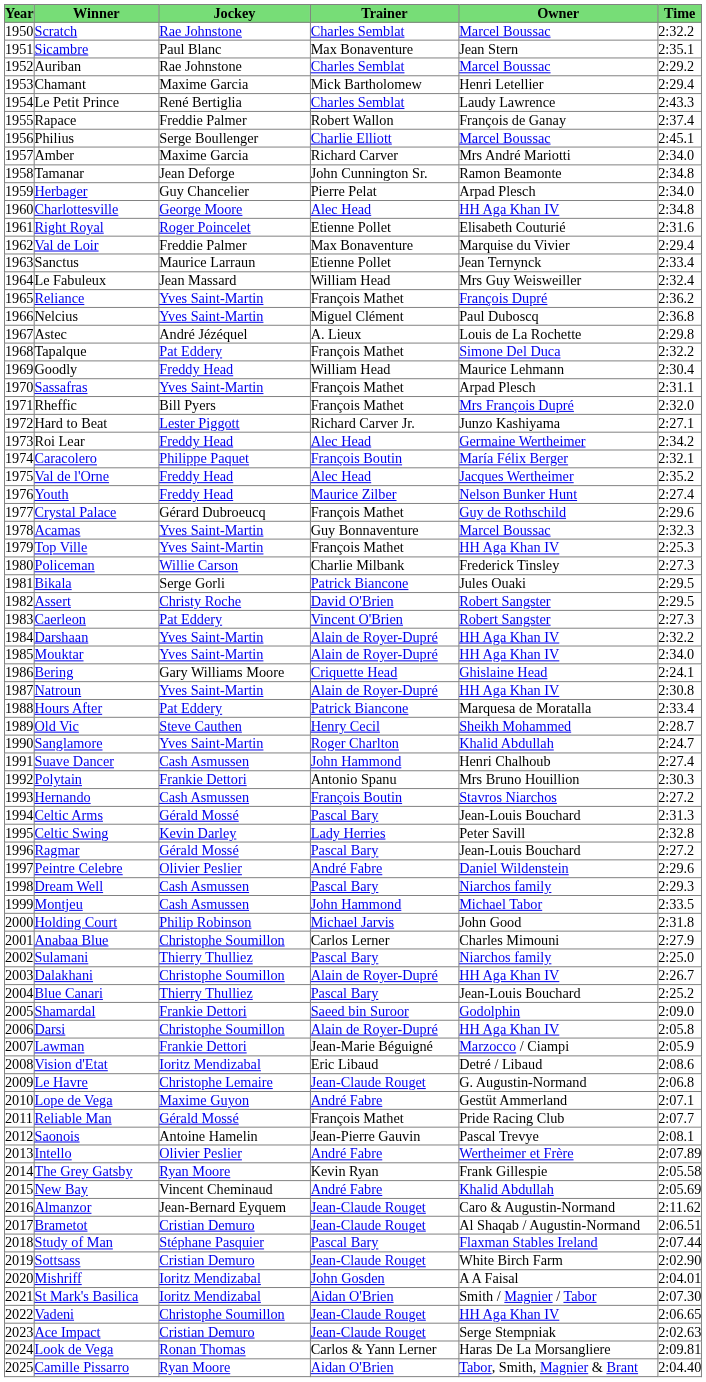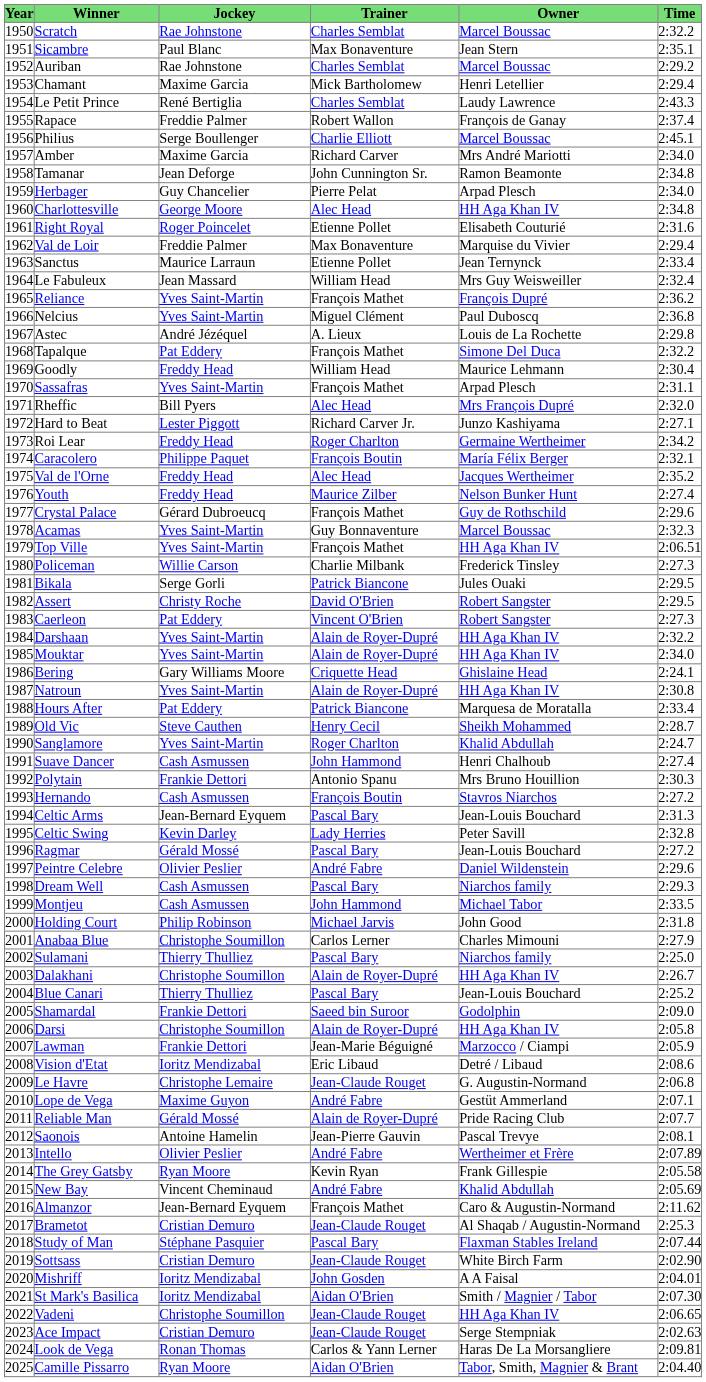Rheffic | Trainer: François Mathet -> Alec Head
Roi Lear | Trainer: Alec Head -> Roger Charlton
Top Ville | Time: 2:25.3 -> 2:06.51
Celtic Arms | Jockey: Gérald Mossé -> Jean-Bernard Eyquem
Reliable Man | Trainer: François Mathet -> Alain de Royer-Dupré
Almanzor | Trainer: Jean-Claude Rouget -> François Mathet
Brametot | Time: 2:06.51 -> 2:25.3
